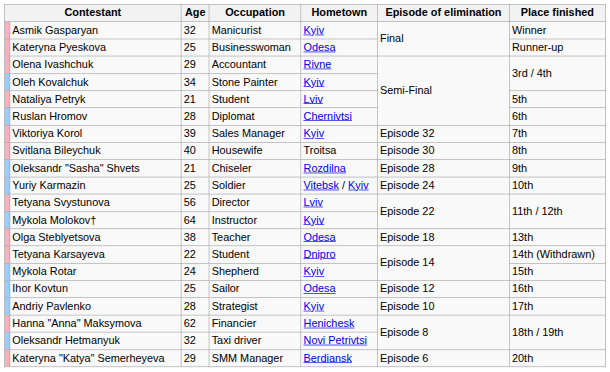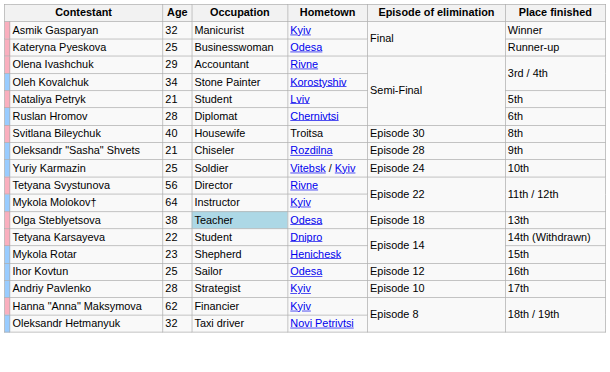Oleh Kovalchuk | Hometown: Kyiv -> Korostyshiv
- row: Viktoriya Korol | 39 | Sales Manager | Kyiv | Episode 32 | 7th
Tetyana Svystunova | Hometown: Lviv -> Rivne
Olga Steblyetsova | Occupation: no background -> lightblue background
Mykola Rotar | Age: 24 -> 23
Mykola Rotar | Hometown: Kyiv -> Henichesk
Hanna "Anna" Maksymova | Hometown: Henichesk -> Kyiv
- row: Kateryna "Katya" Semerheyeva | 29 | SMM Manager | Berdiansk | Episode 6 | 20th
